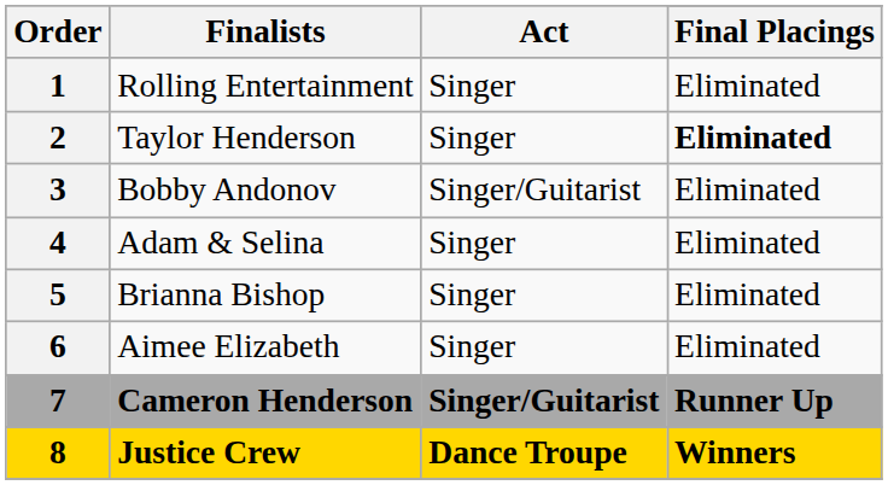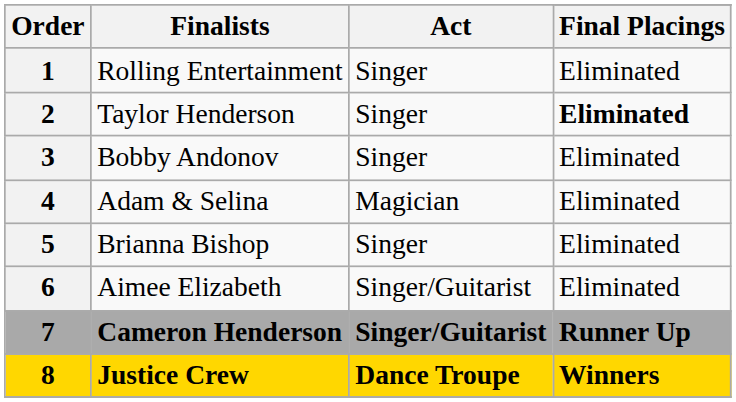3 | Act: Singer/Guitarist -> Singer
4 | Act: Singer -> Magician
6 | Act: Singer -> Singer/Guitarist
